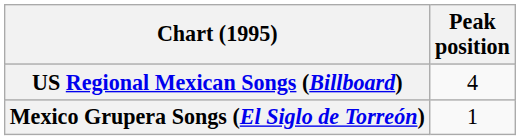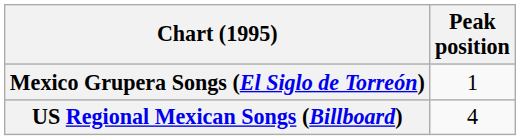rows swapped: US Regional Mexican Songs (Billboard) <-> Mexico Grupera Songs (El Siglo de Torreón)
